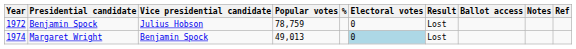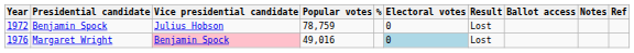Margaret Wright | Year: 1974 -> 1976
Margaret Wright | Vice presidential candidate: no background -> pink background
Margaret Wright | Popular votes: 49,013 -> 49,016
